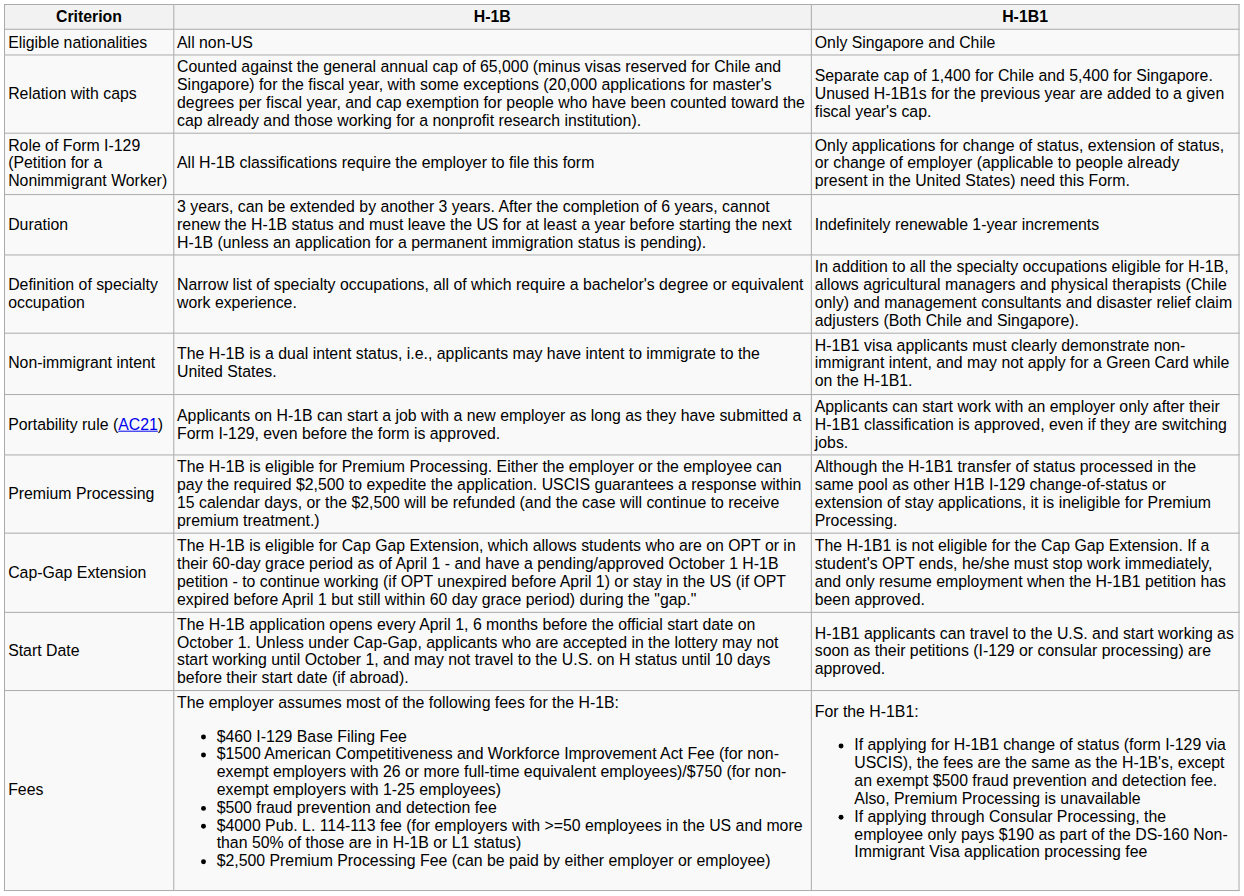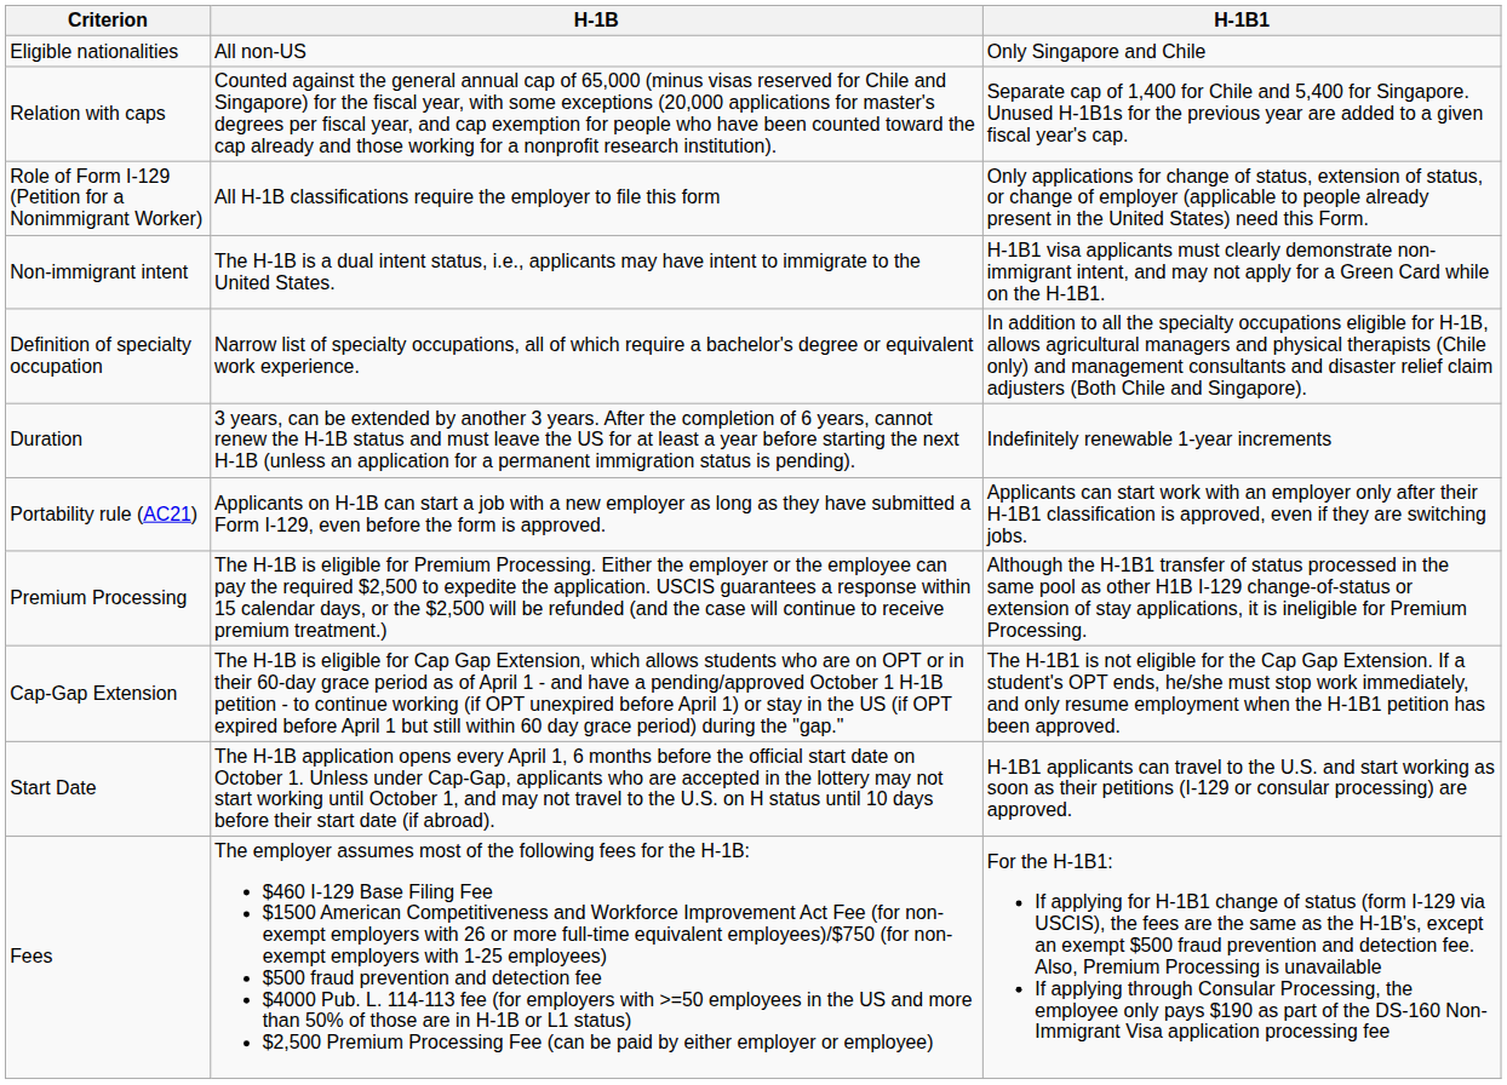rows swapped: Duration <-> Non-immigrant intent
